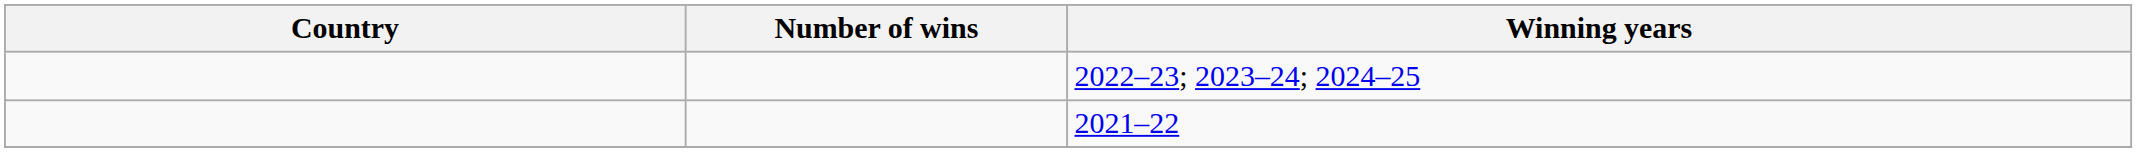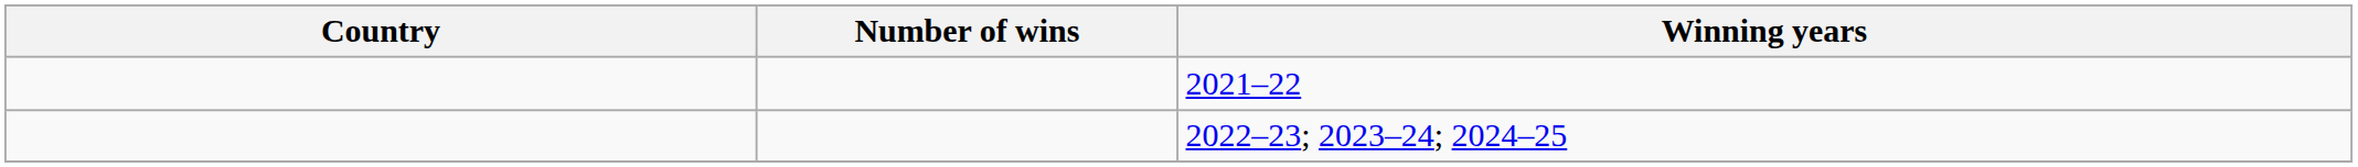rows swapped: 2022–23; 2023–24; 2024–25 <-> 2021–22
